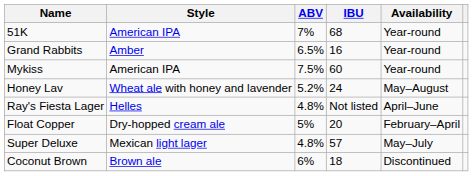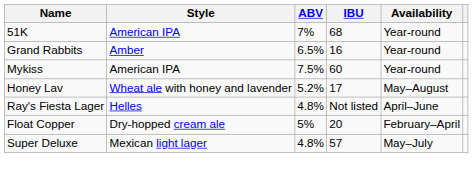Honey Lav | IBU: 24 -> 17
- row: Coconut Brown | Brown ale | 6% | 18 | Discontinued
